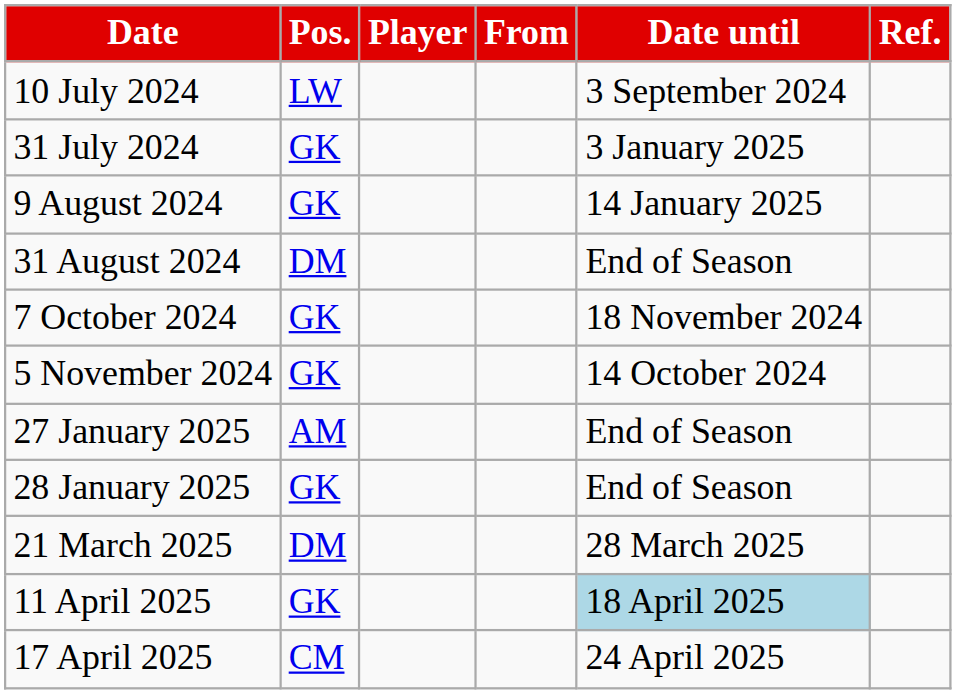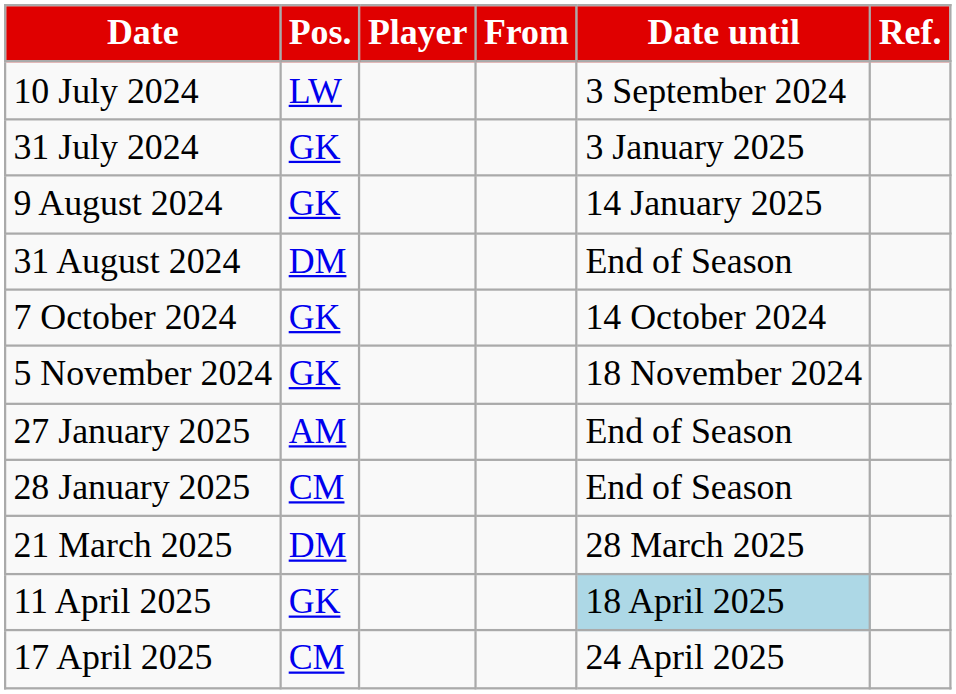7 October 2024 | Date until: 18 November 2024 -> 14 October 2024
5 November 2024 | Date until: 14 October 2024 -> 18 November 2024
28 January 2025 | Pos.: GK -> CM
